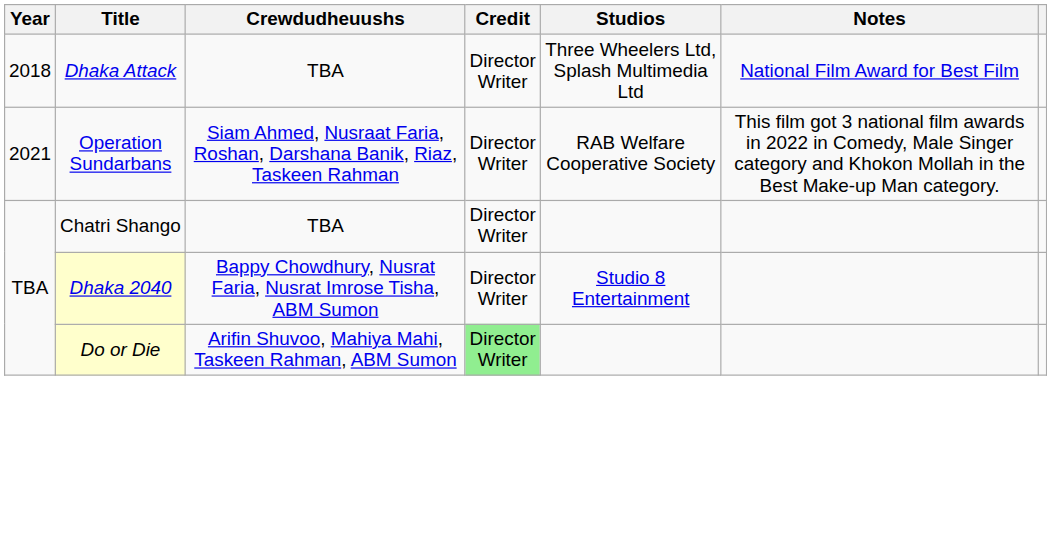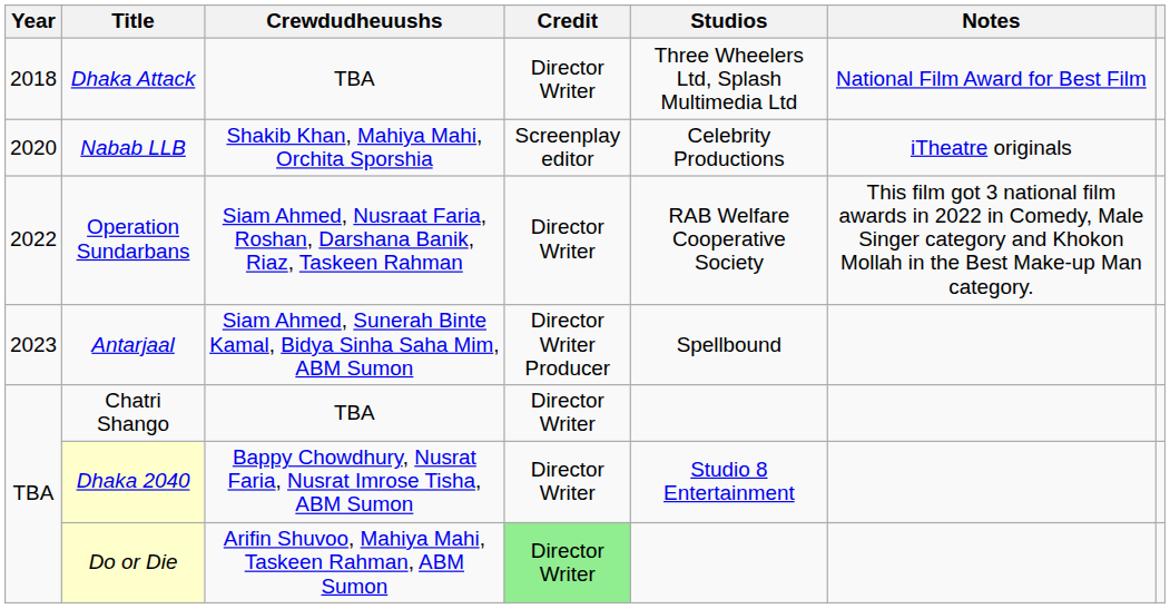+ row: 2020 | Nabab LLB | Shakib Khan, Mahiya Mahi, Orchita Sporshia | Screenplay editor | Celebrity Productions | iTheatre originals
Operation Sundarbans | Year: 2021 -> 2022
+ row: 2023 | Antarjaal | Siam Ahmed, Sunerah Binte Kamal, Bidya Sinha Saha Mim, ABM Sumon | Director Writer Producer | Spellbound
